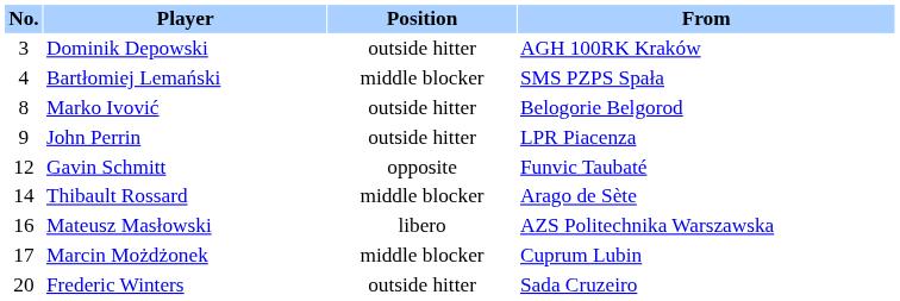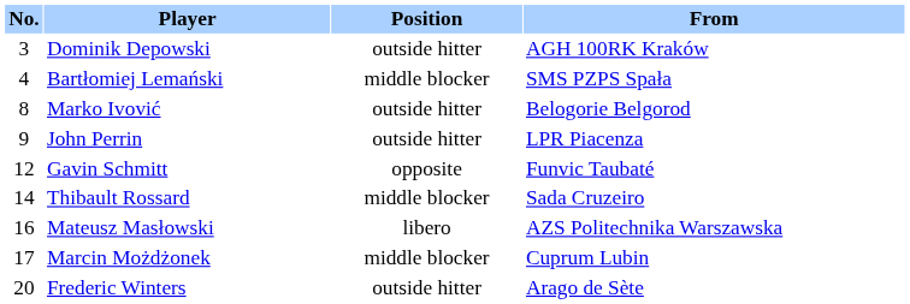Thibault Rossard | From: Arago de Sète -> Sada Cruzeiro
Frederic Winters | From: Sada Cruzeiro -> Arago de Sète
